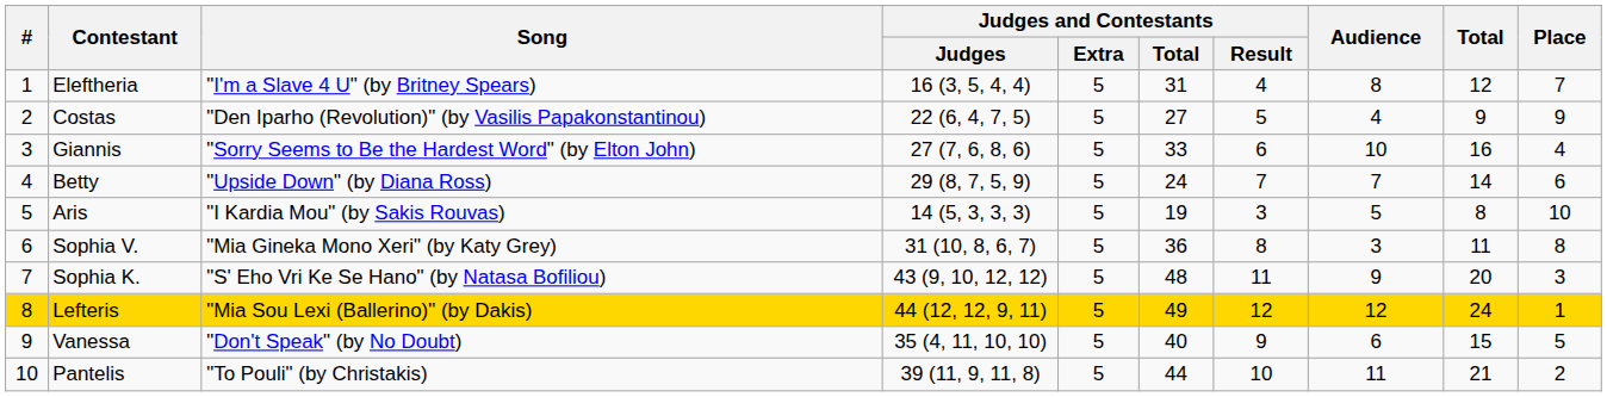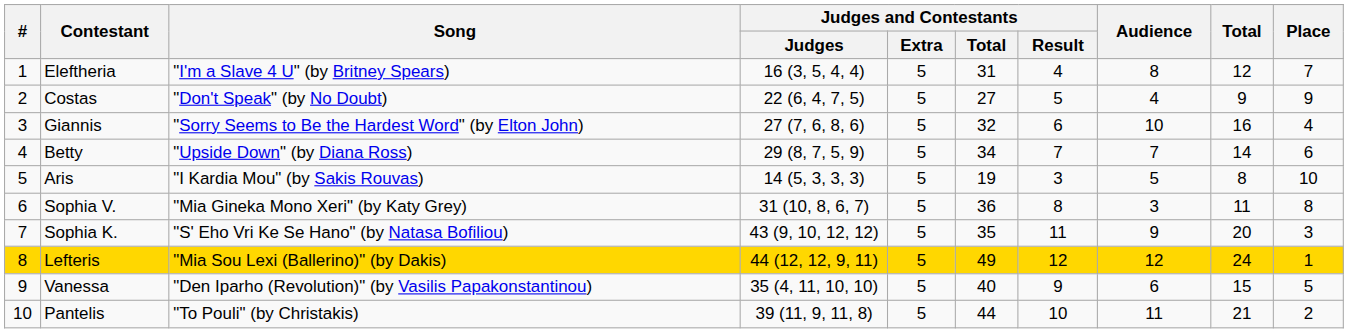Costas | Song: "Den Iparho (Revolution)" (by Vasilis Papakonstantinou) -> "Don't Speak" (by No Doubt)
Giannis | Judges and Contestants / Total: 33 -> 32
Betty | Judges and Contestants / Total: 24 -> 34
Sophia K. | Judges and Contestants / Total: 48 -> 35
Vanessa | Song: "Don't Speak" (by No Doubt) -> "Den Iparho (Revolution)" (by Vasilis Papakonstantinou)
